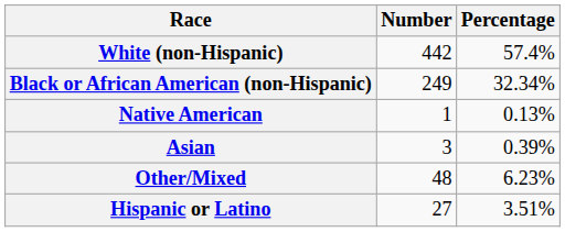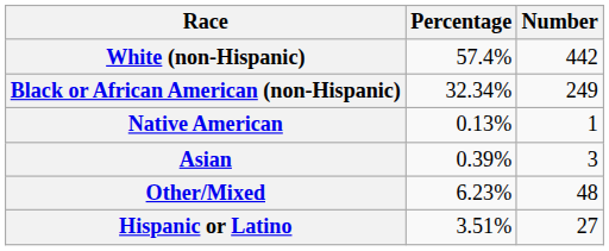columns swapped: Number <-> Percentage
